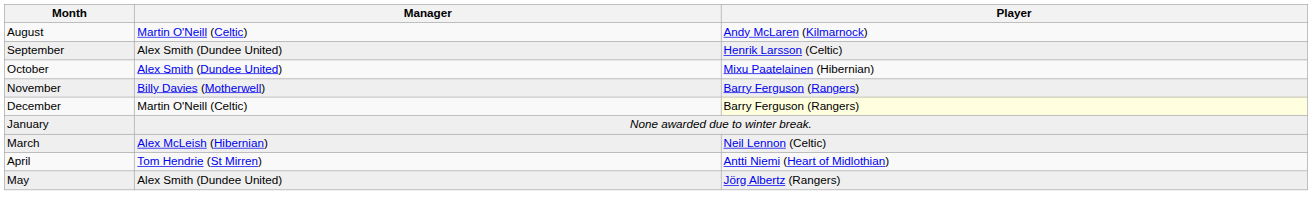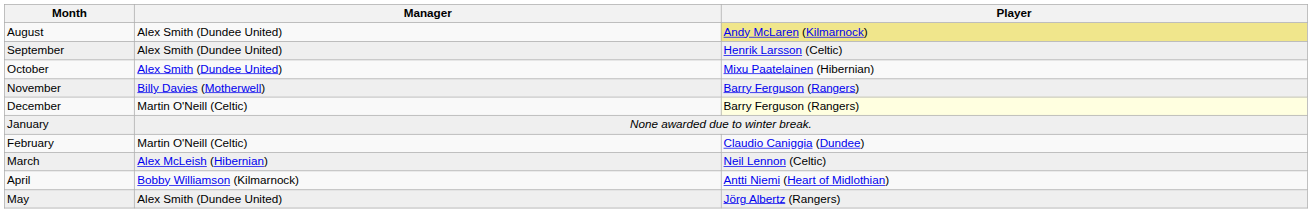August | Manager: Martin O'Neill (Celtic) -> Alex Smith (Dundee United)
August | Player: no background -> khaki background
+ row: February | Martin O'Neill (Celtic) | Claudio Caniggia (Dundee)
April | Manager: Tom Hendrie (St Mirren) -> Bobby Williamson (Kilmarnock)
